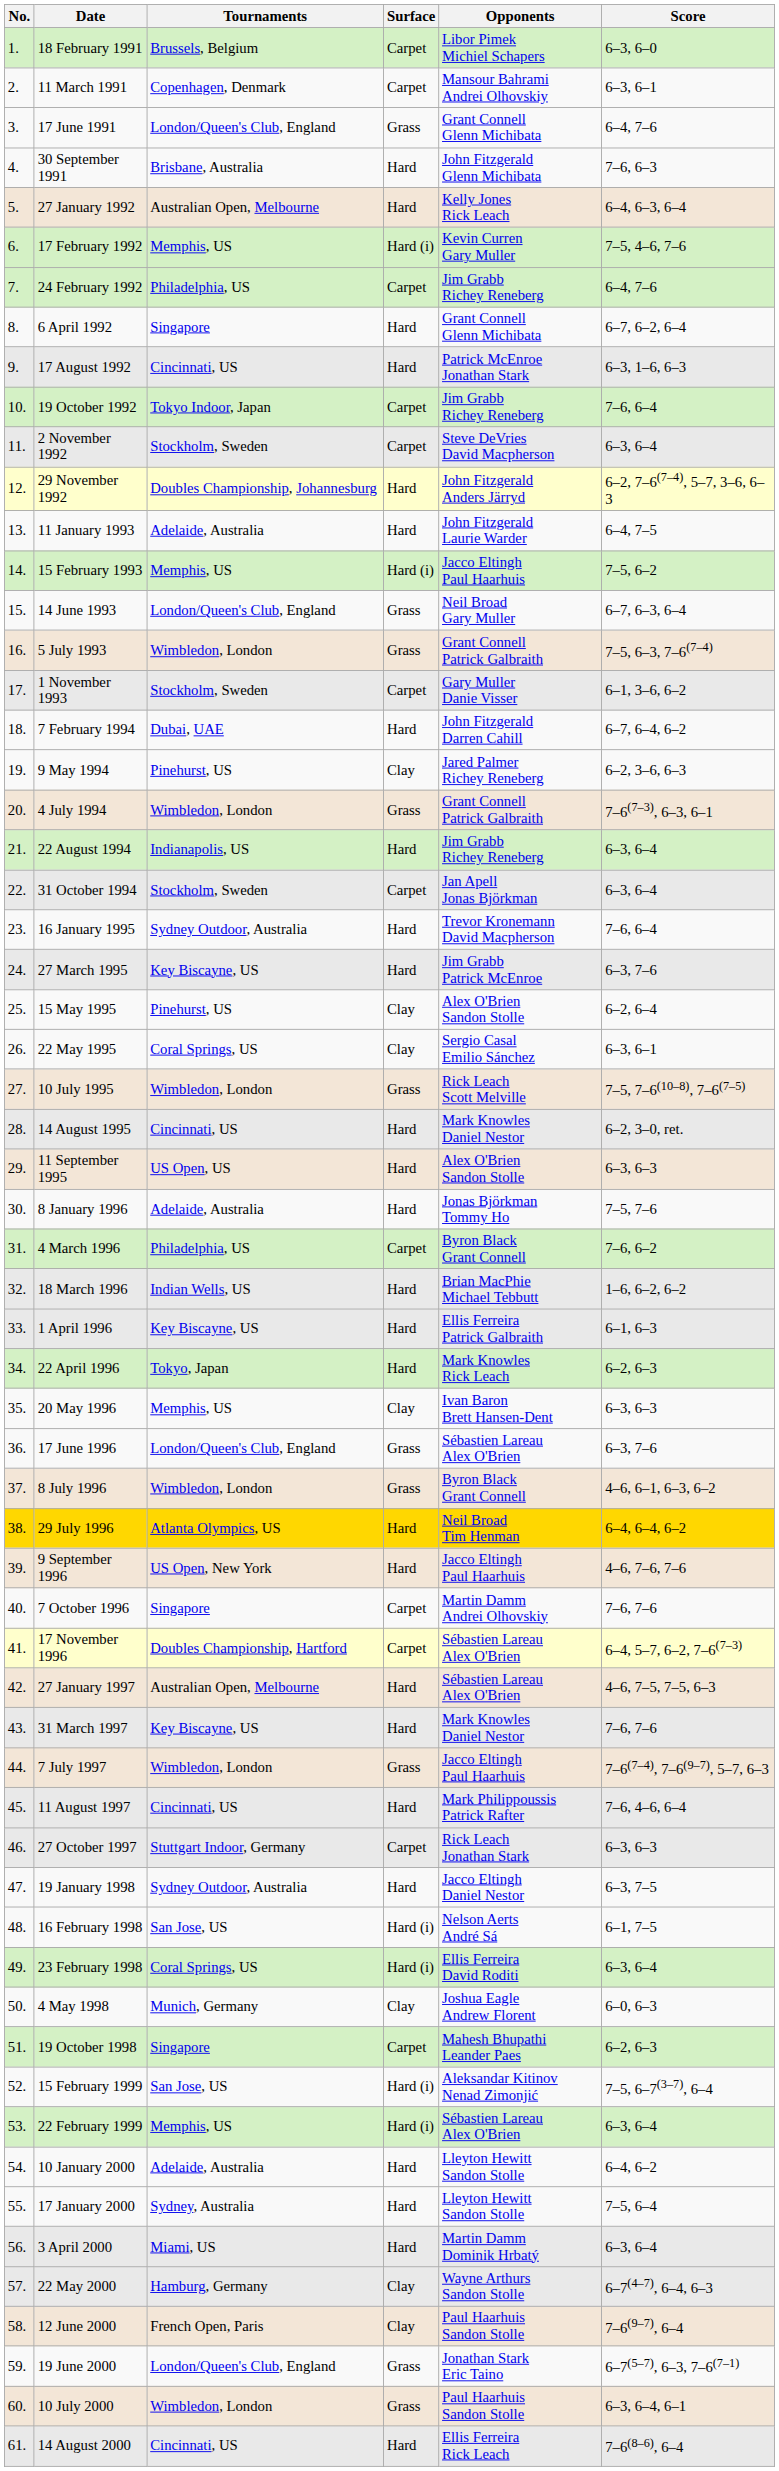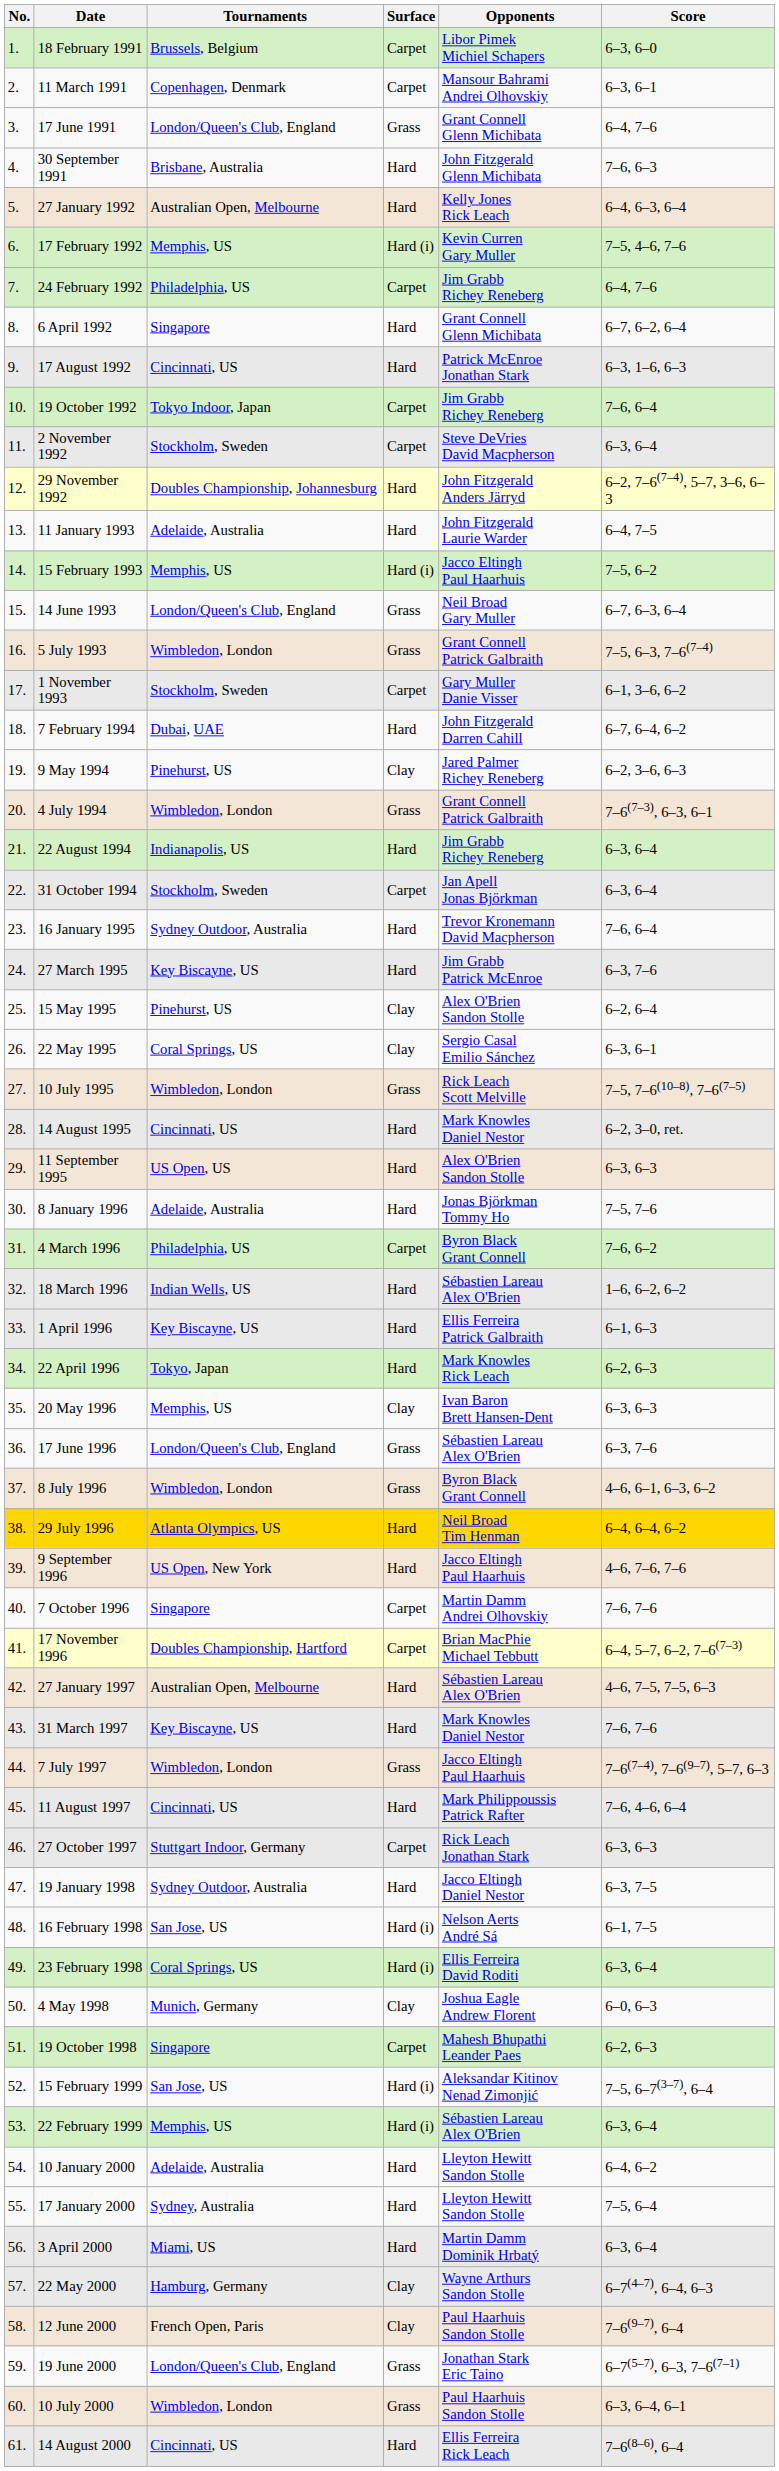18 March 1996 | Opponents: Brian MacPhie Michael Tebbutt -> Sébastien Lareau Alex O'Brien
17 November 1996 | Opponents: Sébastien Lareau Alex O'Brien -> Brian MacPhie Michael Tebbutt
